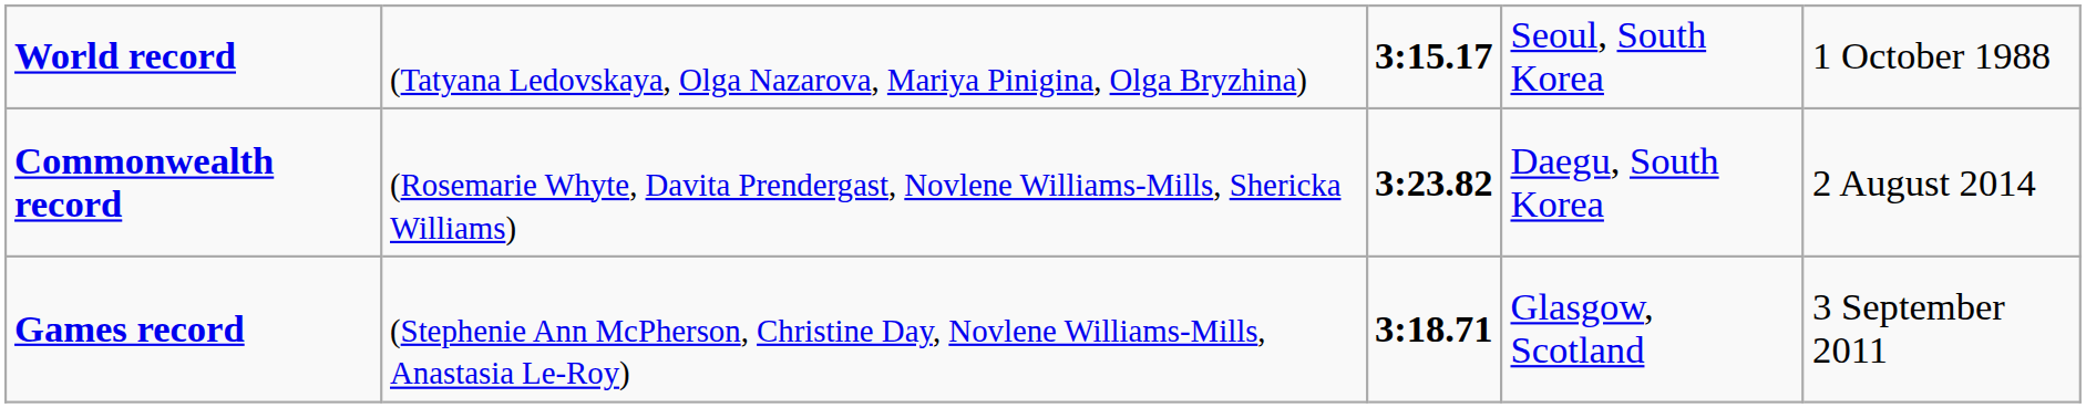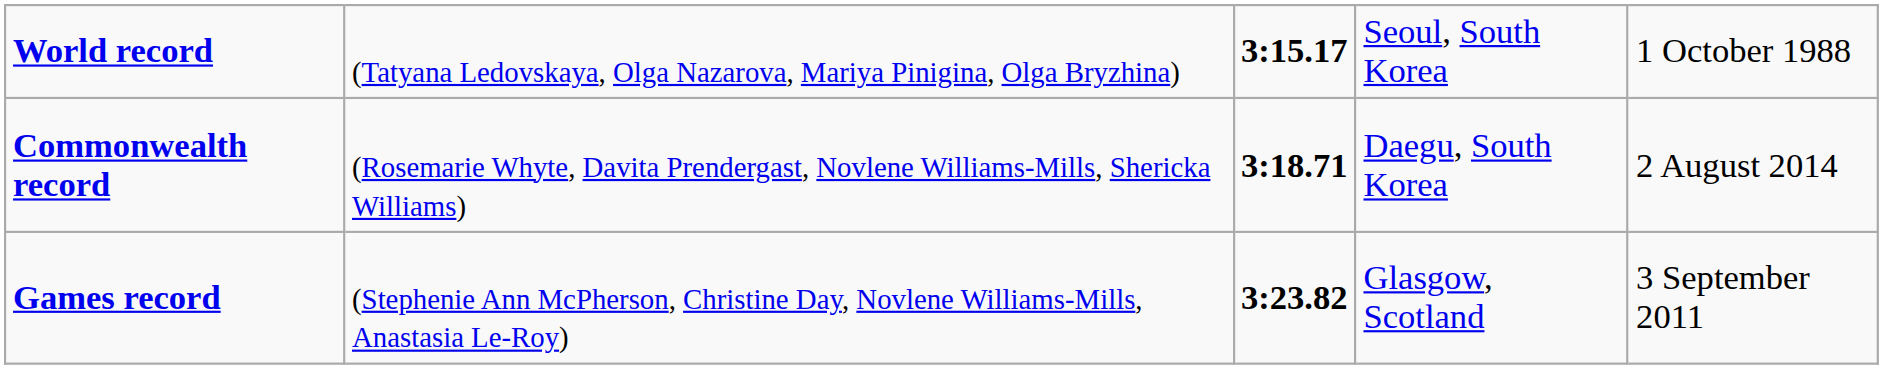Commonwealth record | column 3: 3:23.82 -> 3:18.71
Games record | column 3: 3:18.71 -> 3:23.82
